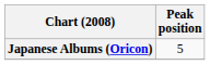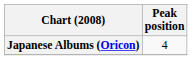Japanese Albums (Oricon) | Peak position: 5 -> 4
